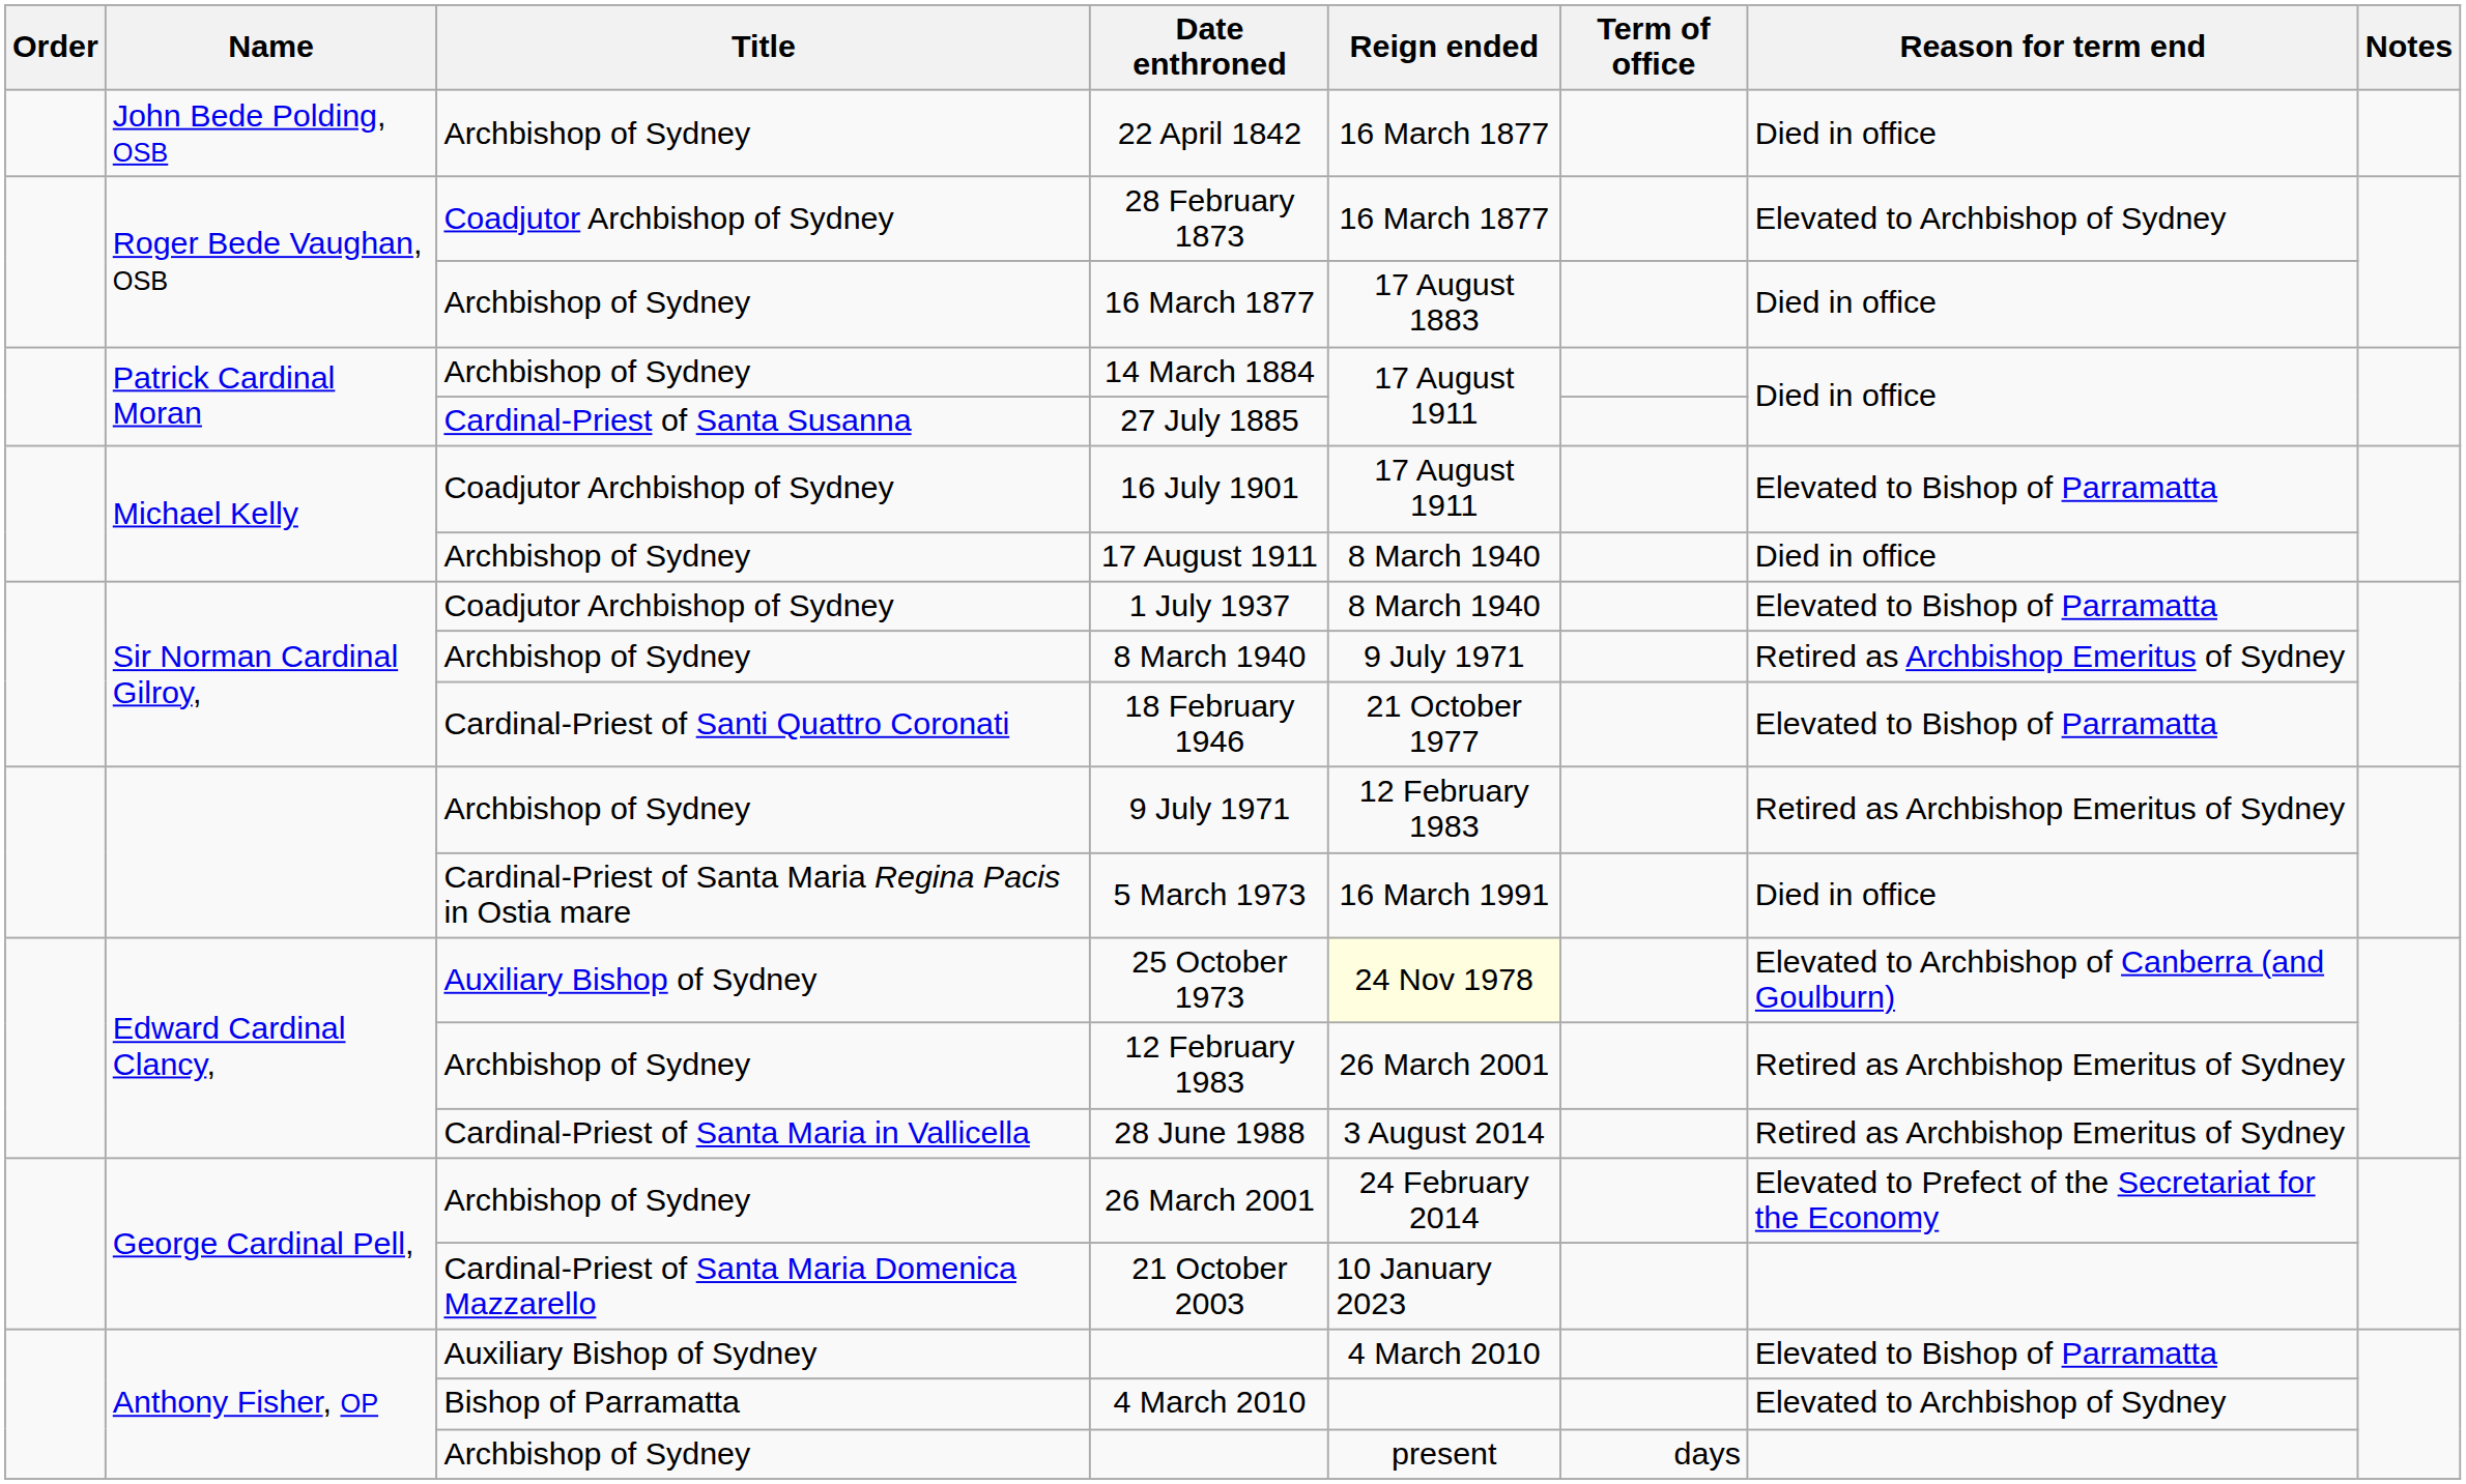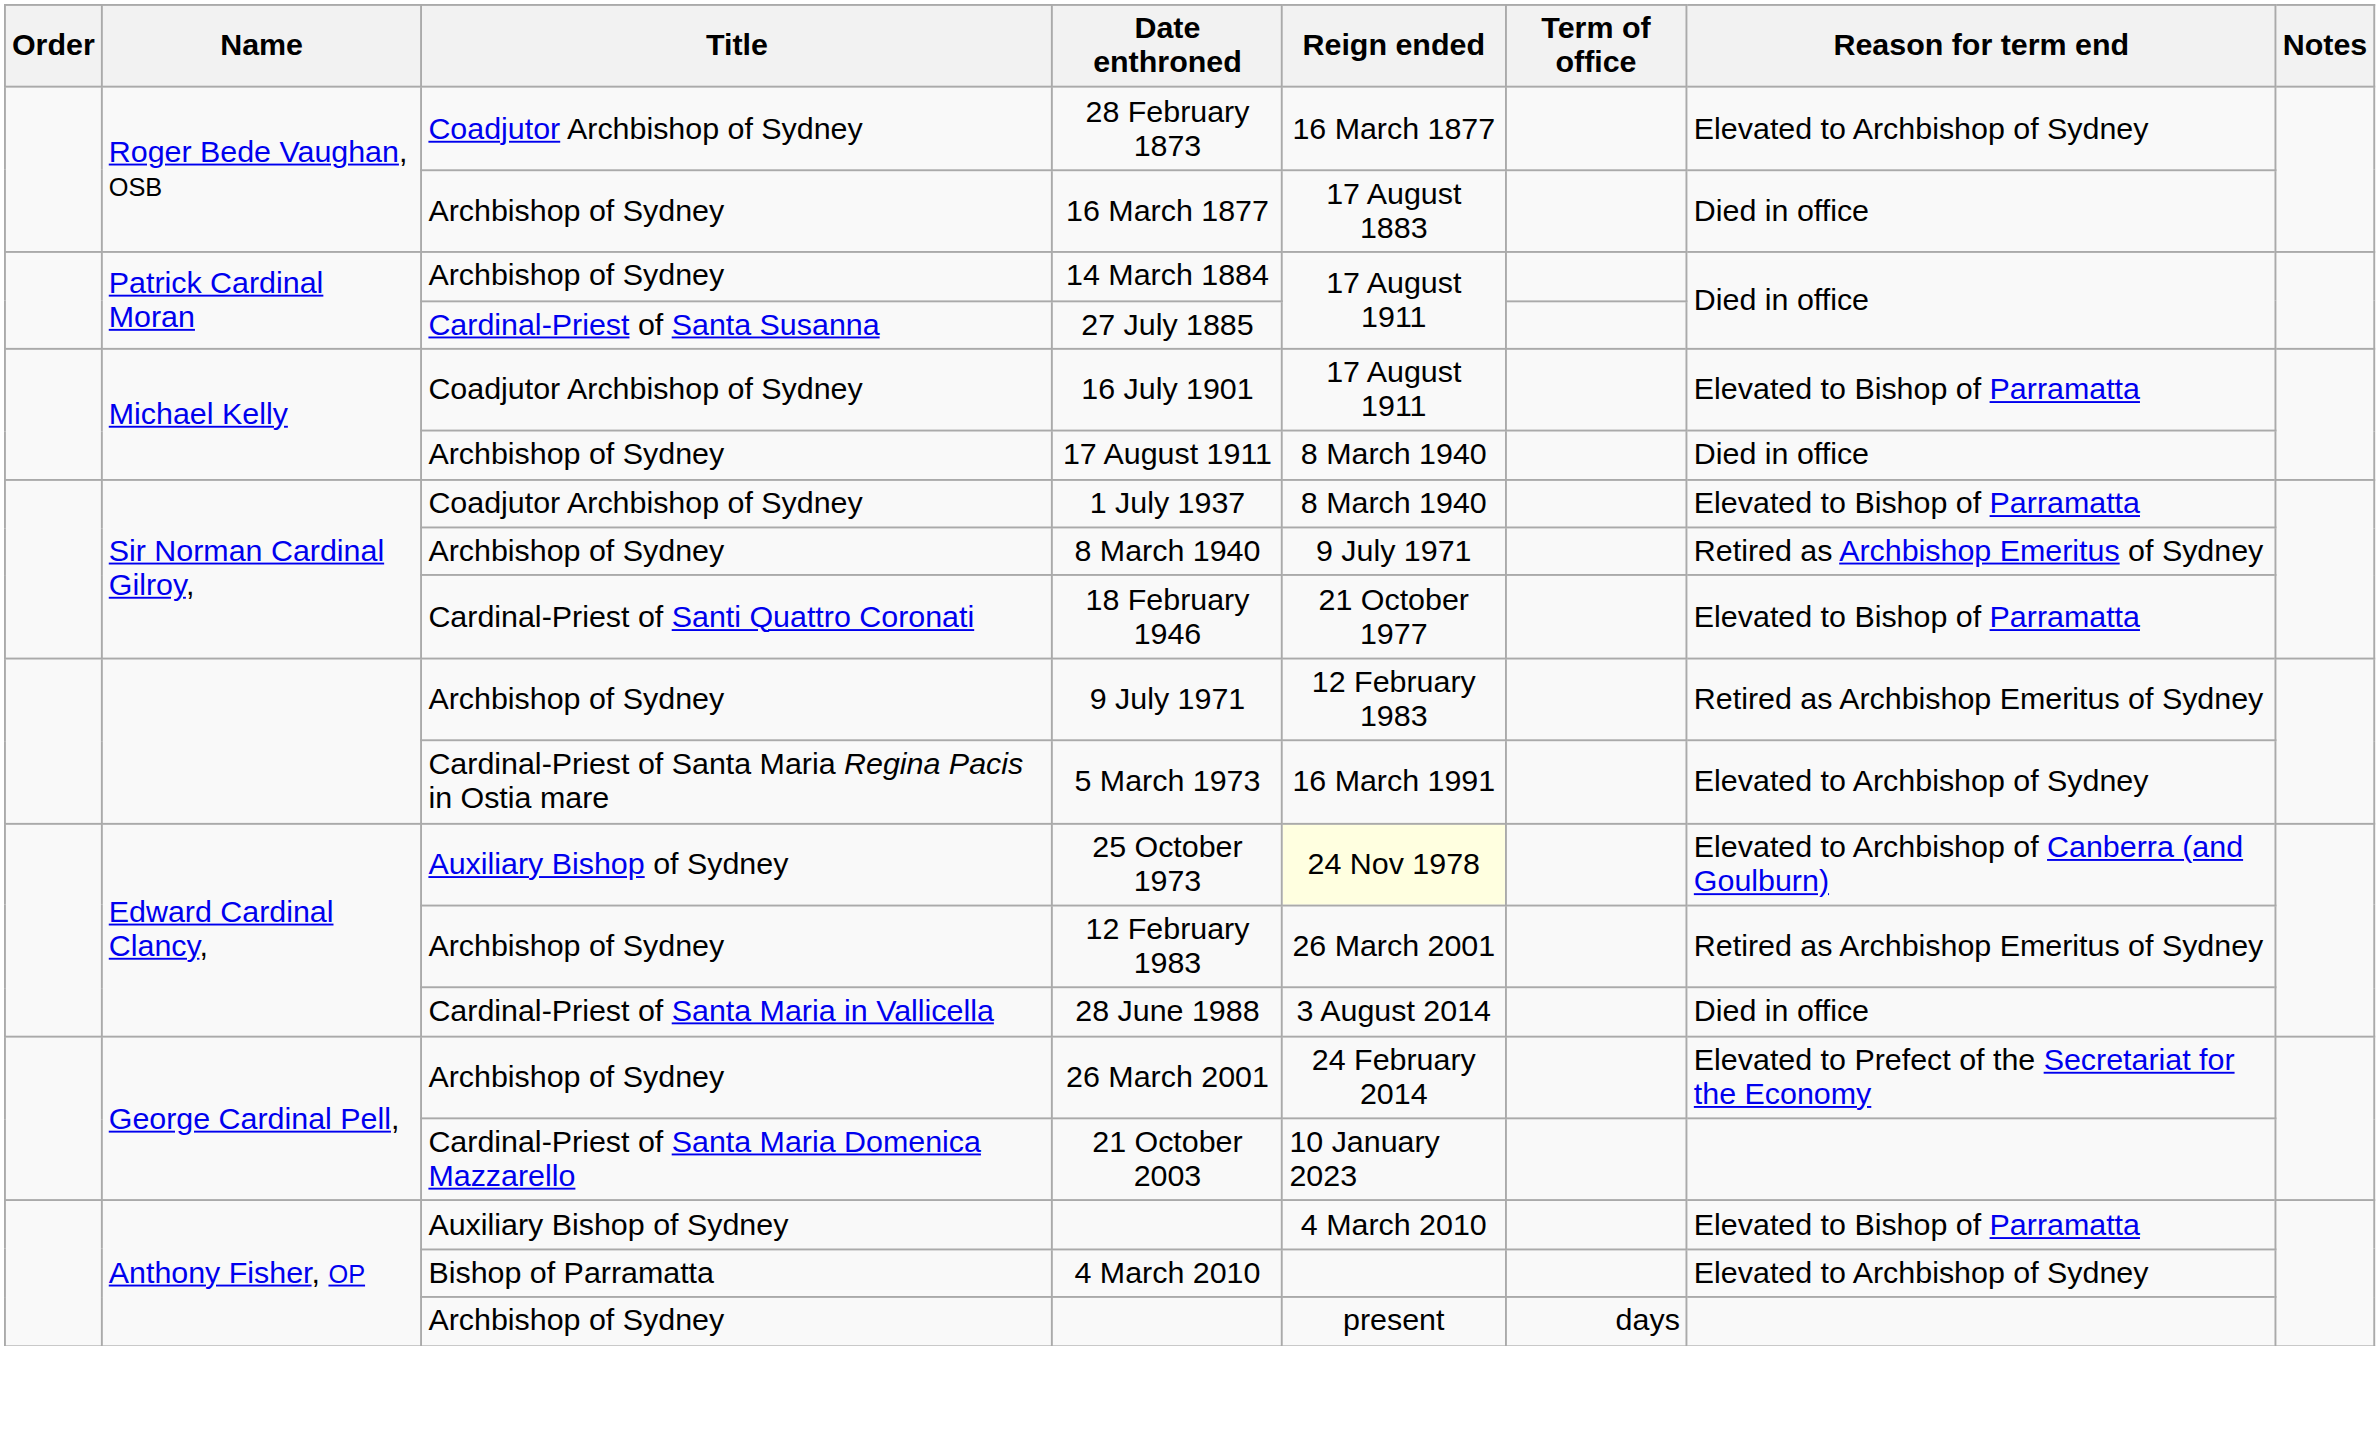- row: John Bede Polding, OSB | Archbishop of Sydney | 22 April 1842 | 16 March 1877 | Died in office
5 March 1973 | Reason for term end: Died in office -> Elevated to Archbishop of Sydney
28 June 1988 | Reason for term end: Retired as Archbishop Emeritus of Sydney -> Died in office
